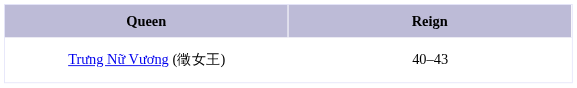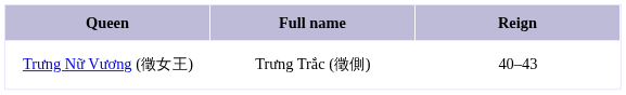+ column: Full name | Trưng Trắc (徵側)
